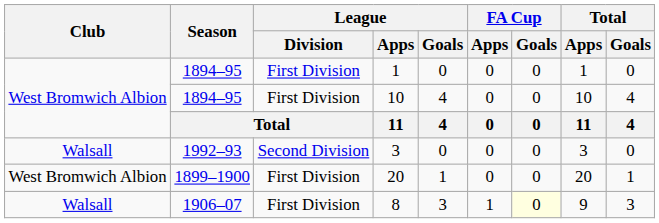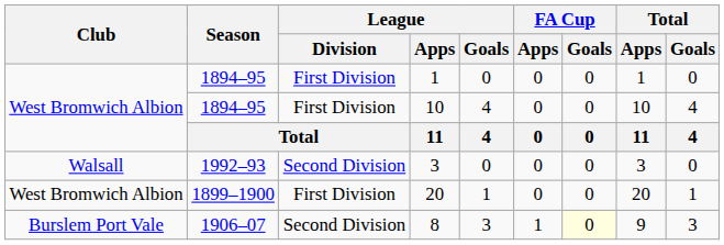8 | Club: Walsall -> Burslem Port Vale
8 | League / Division: First Division -> Second Division
